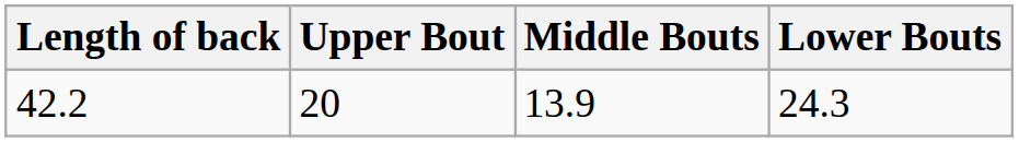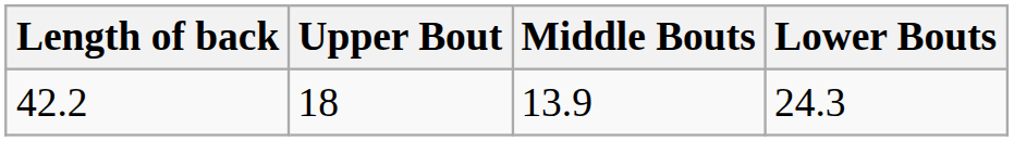42.2 | Upper Bout: 20 -> 18
